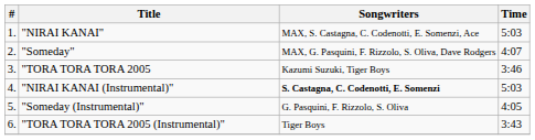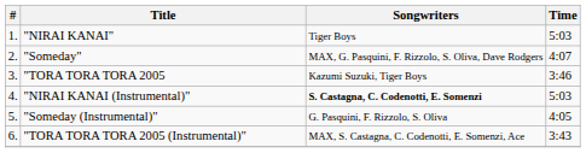"NIRAI KANAI" | Songwriters: MAX, S. Castagna, C. Codenotti, E. Somenzi, Ace -> Tiger Boys
"TORA TORA TORA 2005 (Instrumental)" | Songwriters: Tiger Boys -> MAX, S. Castagna, C. Codenotti, E. Somenzi, Ace
